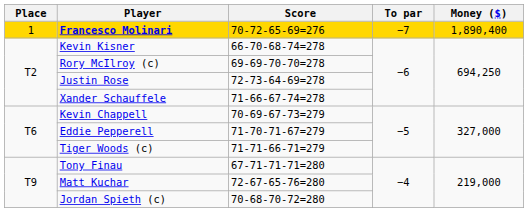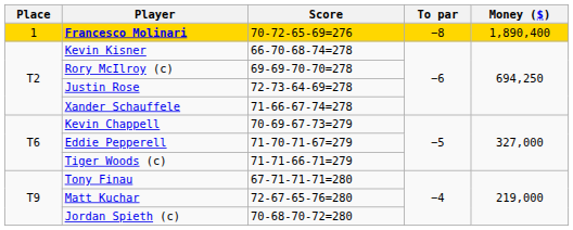Francesco Molinari | To par: −7 -> −8
